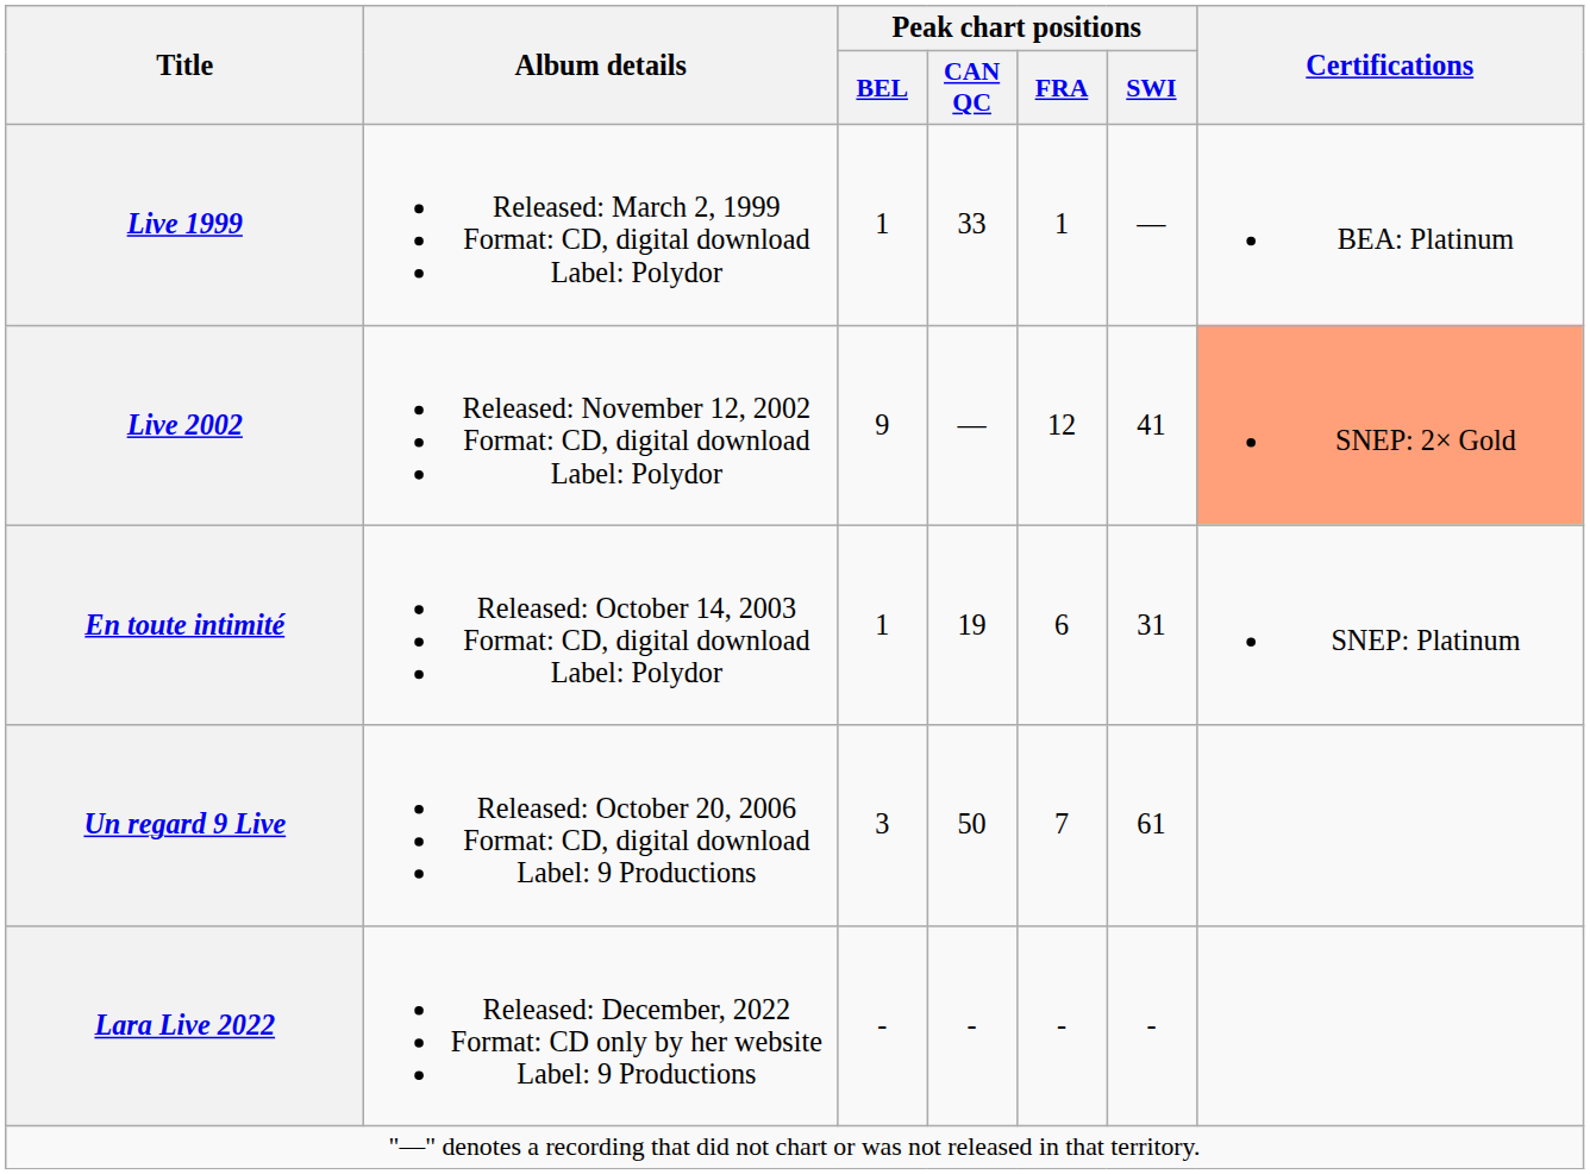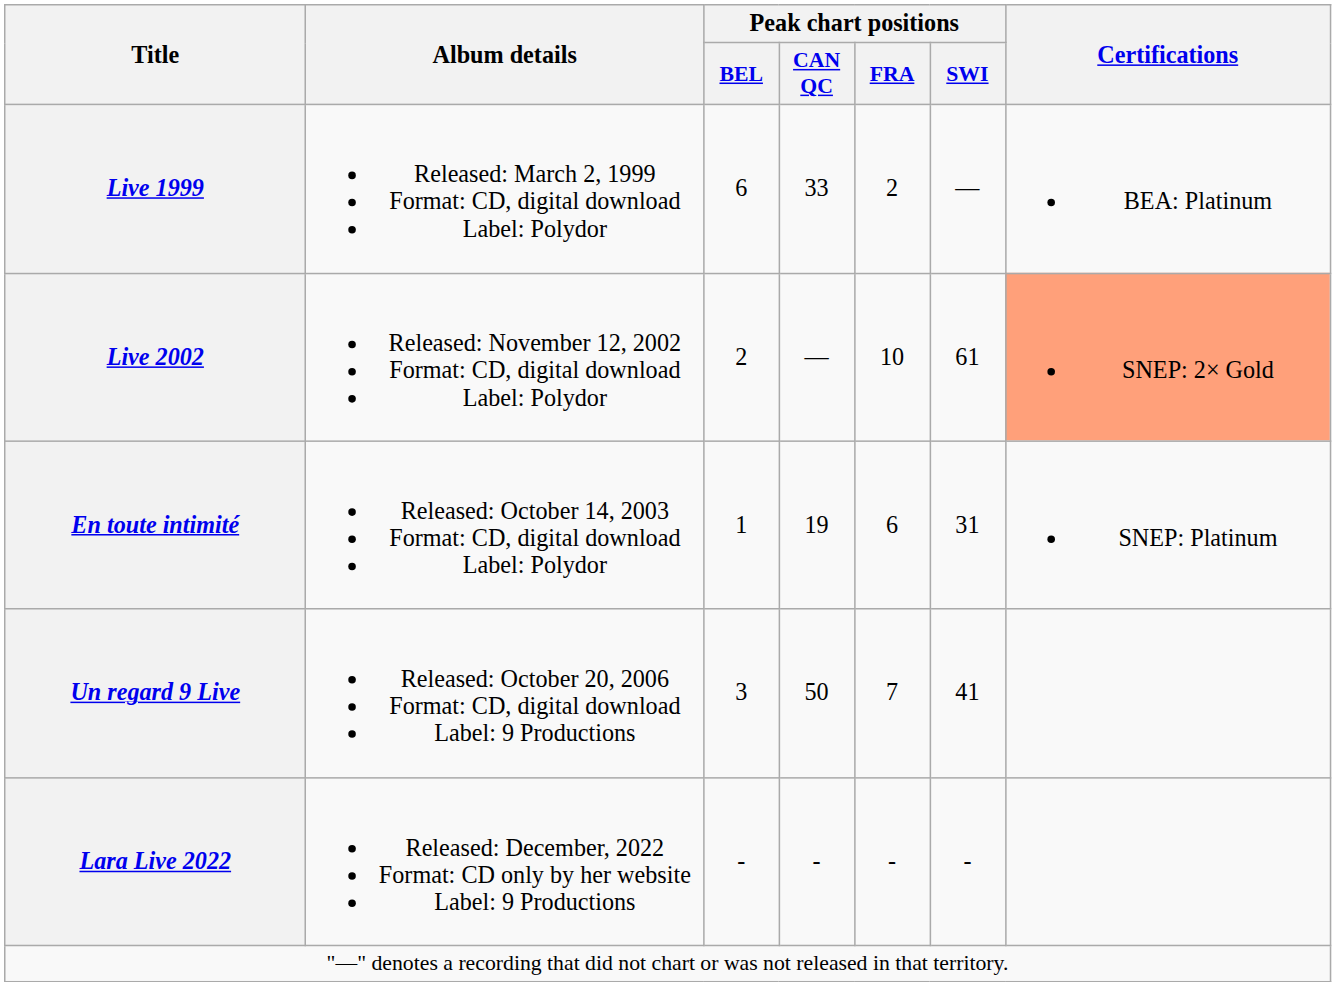Live 1999 | Peak chart positions / BEL: 1 -> 6
Live 1999 | Peak chart positions / FRA: 1 -> 2
Live 2002 | Peak chart positions / BEL: 9 -> 2
Live 2002 | Peak chart positions / FRA: 12 -> 10
Live 2002 | Peak chart positions / SWI: 41 -> 61
Un regard 9 Live | Peak chart positions / SWI: 61 -> 41
